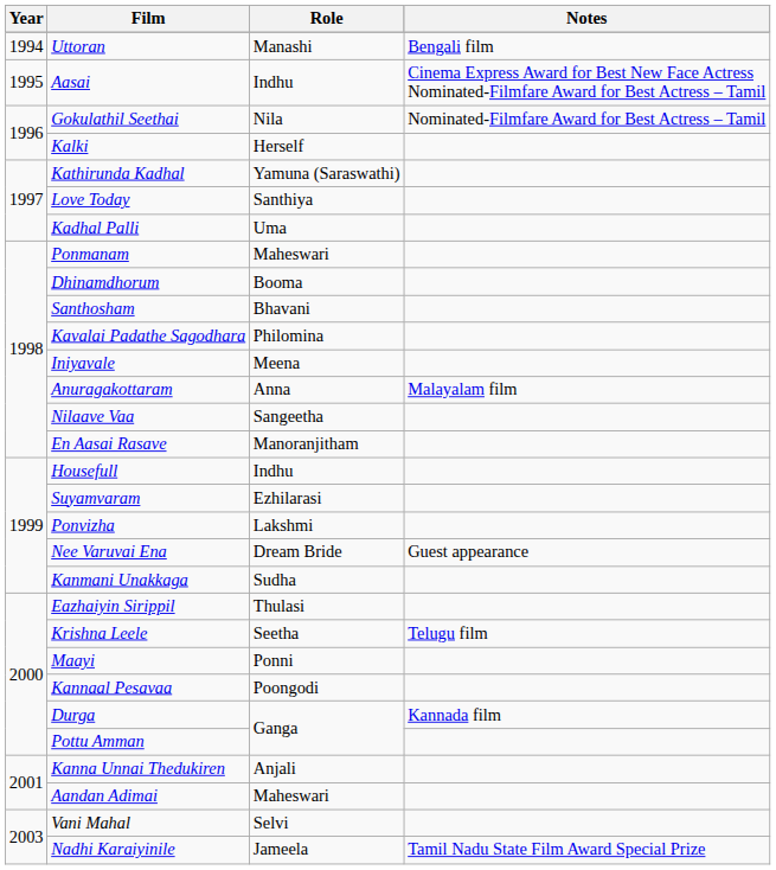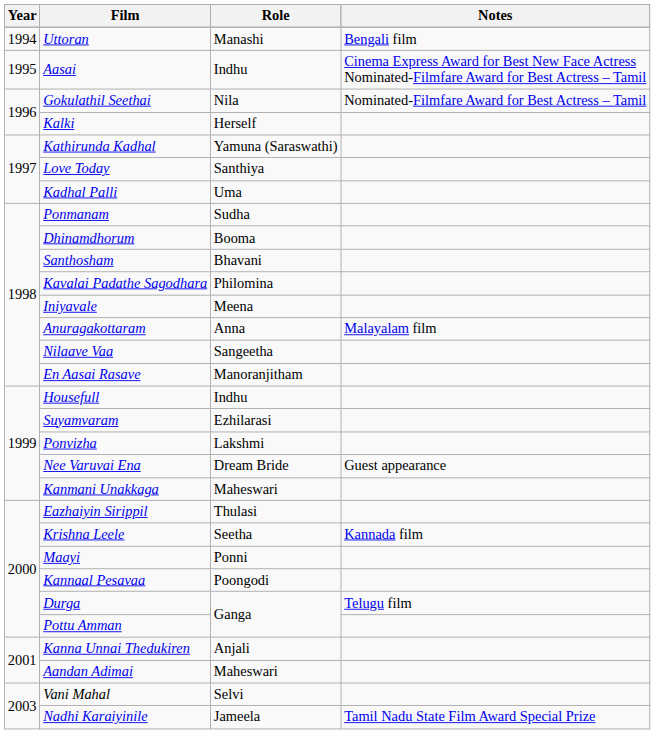Ponmanam | Role: Maheswari -> Sudha
Kanmani Unakkaga | Role: Sudha -> Maheswari
Krishna Leele | Notes: Telugu film -> Kannada film
Durga | Notes: Kannada film -> Telugu film
